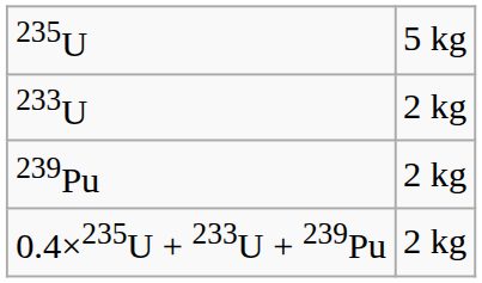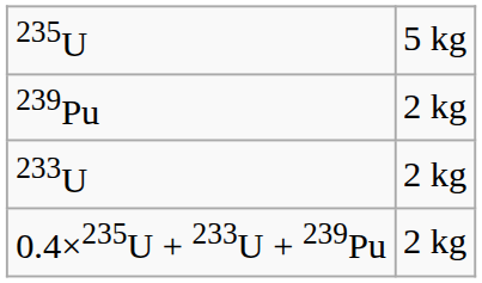rows swapped: 233U <-> 239Pu
